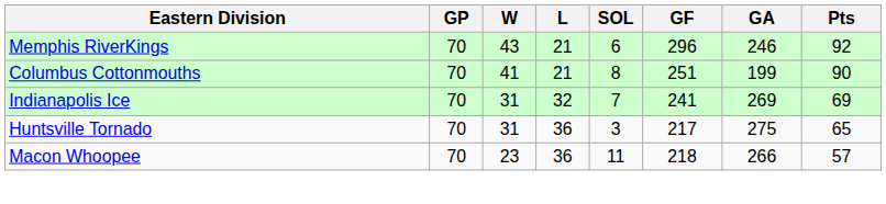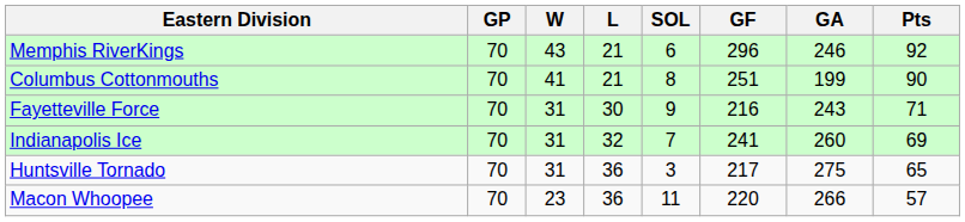+ row: Fayetteville Force | 70 | 31 | 30 | 9 | 216 | 243 | 71
Indianapolis Ice | GA: 269 -> 260
Macon Whoopee | GF: 218 -> 220
